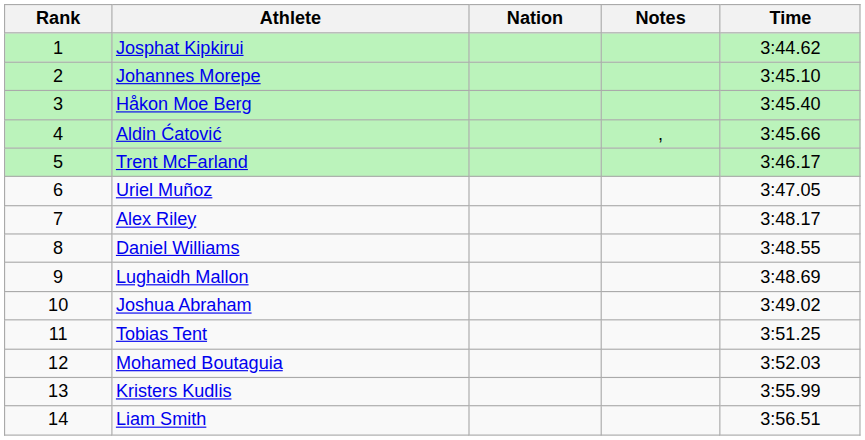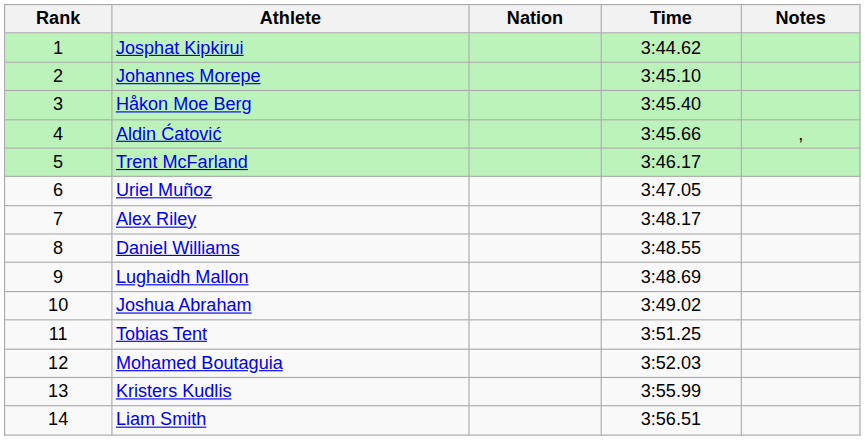columns swapped: Time <-> Notes
